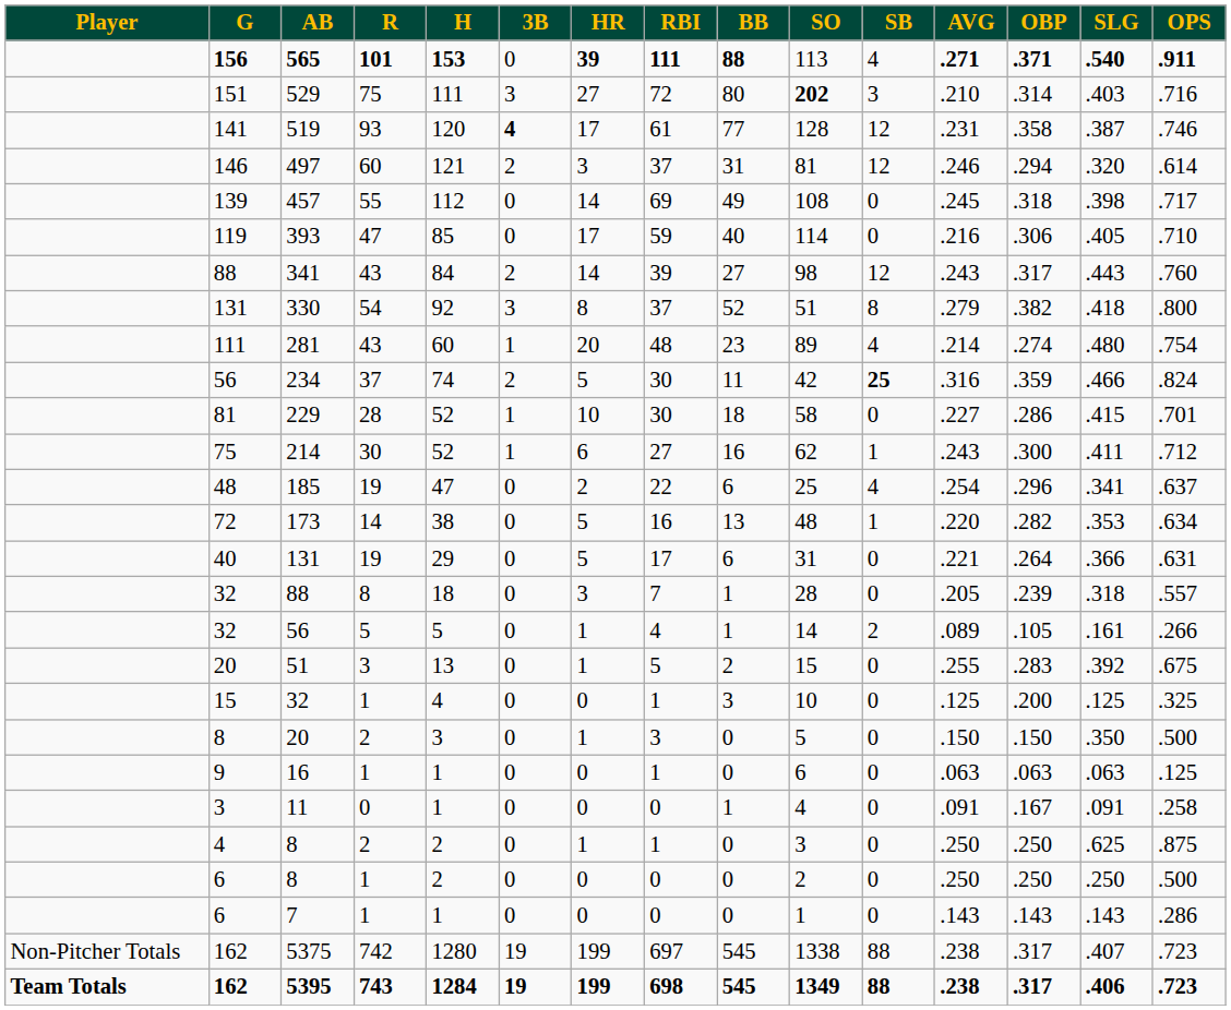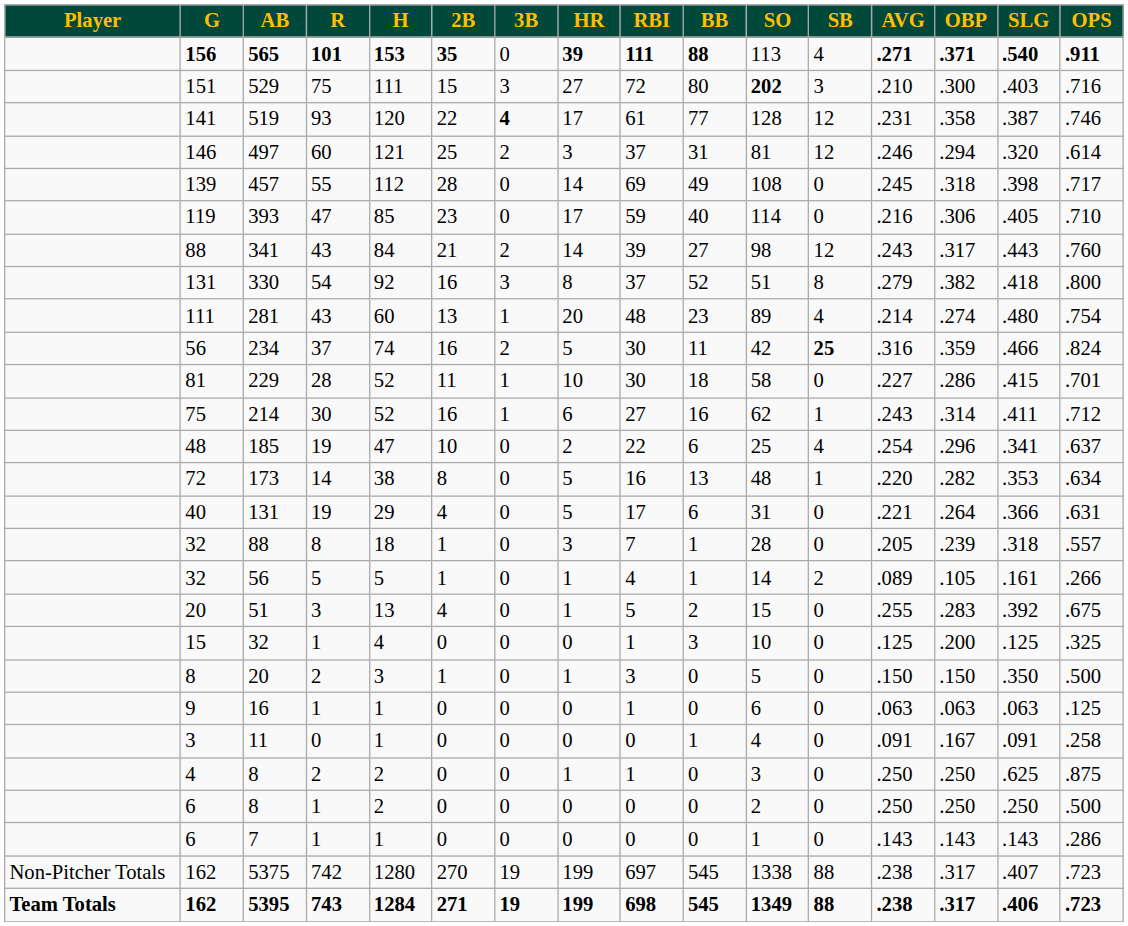+ column: 2B | 35 | 15 | 22 | 25 | 28 | 23 | 21 | 16 | 13 | 16 | 11 | 16 | 10 | 8 | 4 | 1 | 1 | 4 | 0 | 1 | 0 | 0 | 0 | 0 | 0 | 270 | 271
529 | OBP: .314 -> .300
214 | OBP: .300 -> .314
